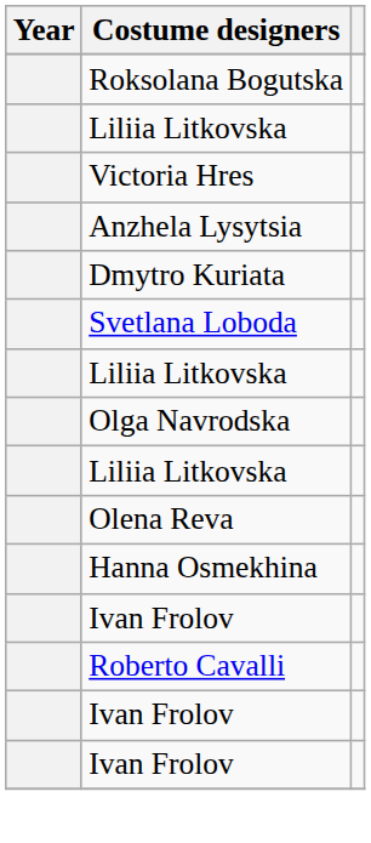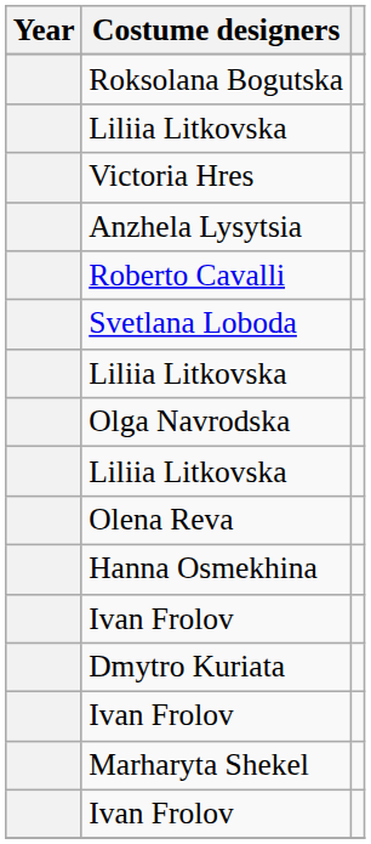rows swapped: Roberto Cavalli <-> Dmytro Kuriata
+ row: Marharyta Shekel
